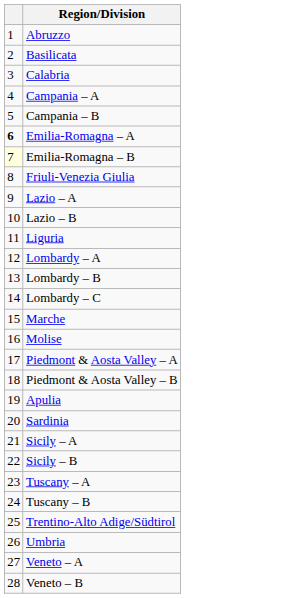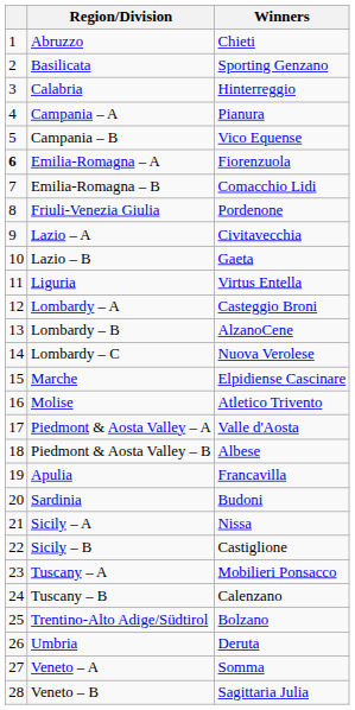+ column: Winners | Chieti | Sporting Genzano | Hinterreggio | Pianura | Vico Equense | Fiorenzuola | Comacchio Lidi | Pordenone | Civitavecchia | Gaeta | Virtus Entella | Casteggio Broni | AlzanoCene | Nuova Verolese | Elpidiense Cascinare | Atletico Trivento | Valle d'Aosta | Albese | Francavilla | Budoni | Nissa | Castiglione | Mobilieri Ponsacco | Calenzano | Bolzano | Deruta | Somma | Sagittaria Julia
Emilia-Romagna – B | column 1: lightyellow background -> no background
